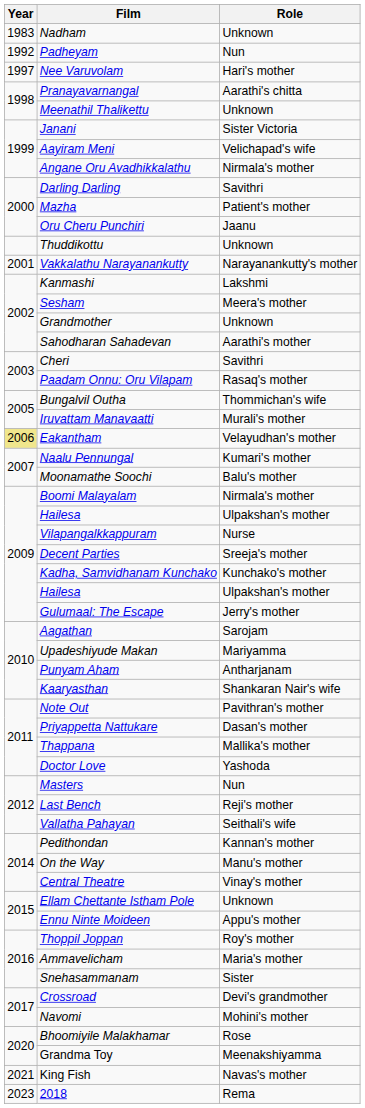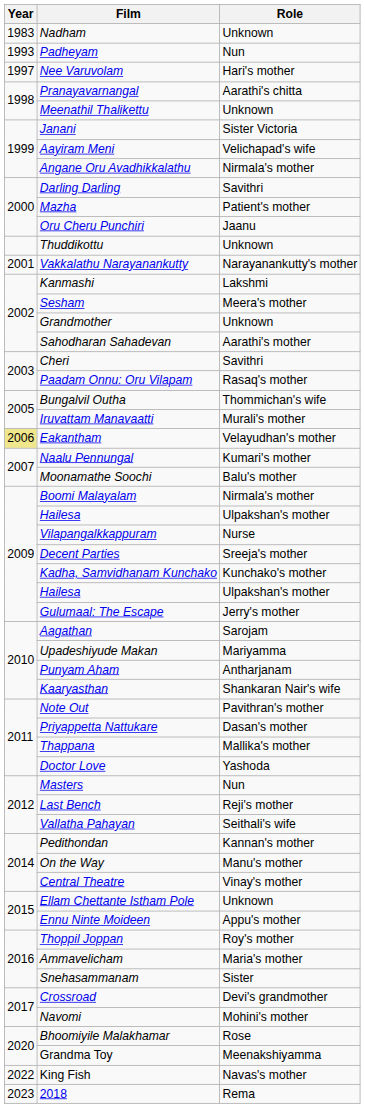Padheyam | Year: 1992 -> 1993
King Fish | Year: 2021 -> 2022
